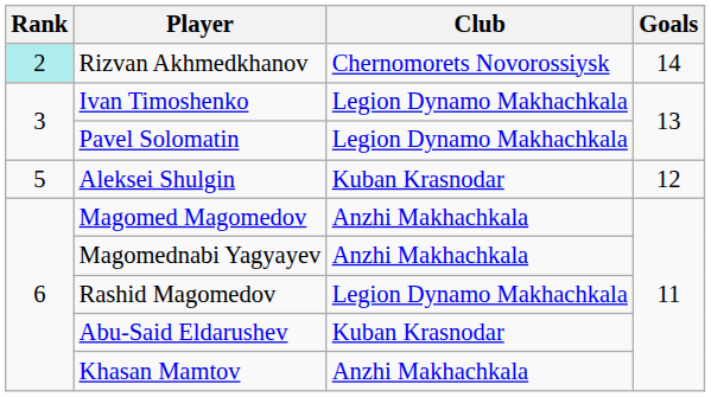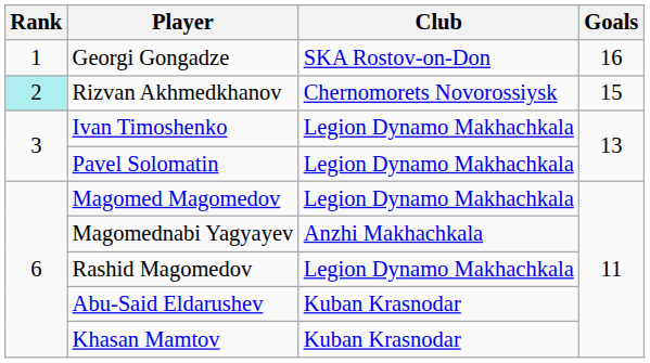+ row: 1 | Georgi Gongadze | SKA Rostov-on-Don | 16
Rizvan Akhmedkhanov | Goals: 14 -> 15
- row: 5 | Aleksei Shulgin | Kuban Krasnodar | 12
Magomed Magomedov | Club: Anzhi Makhachkala -> Legion Dynamo Makhachkala
Khasan Mamtov | Club: Anzhi Makhachkala -> Kuban Krasnodar
